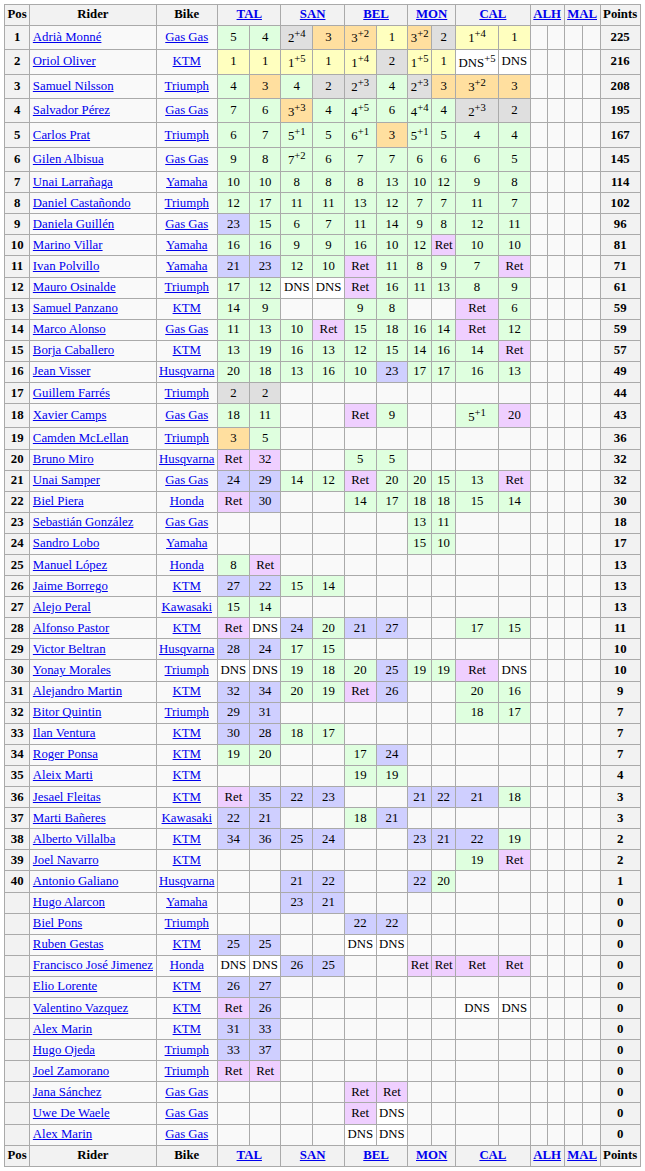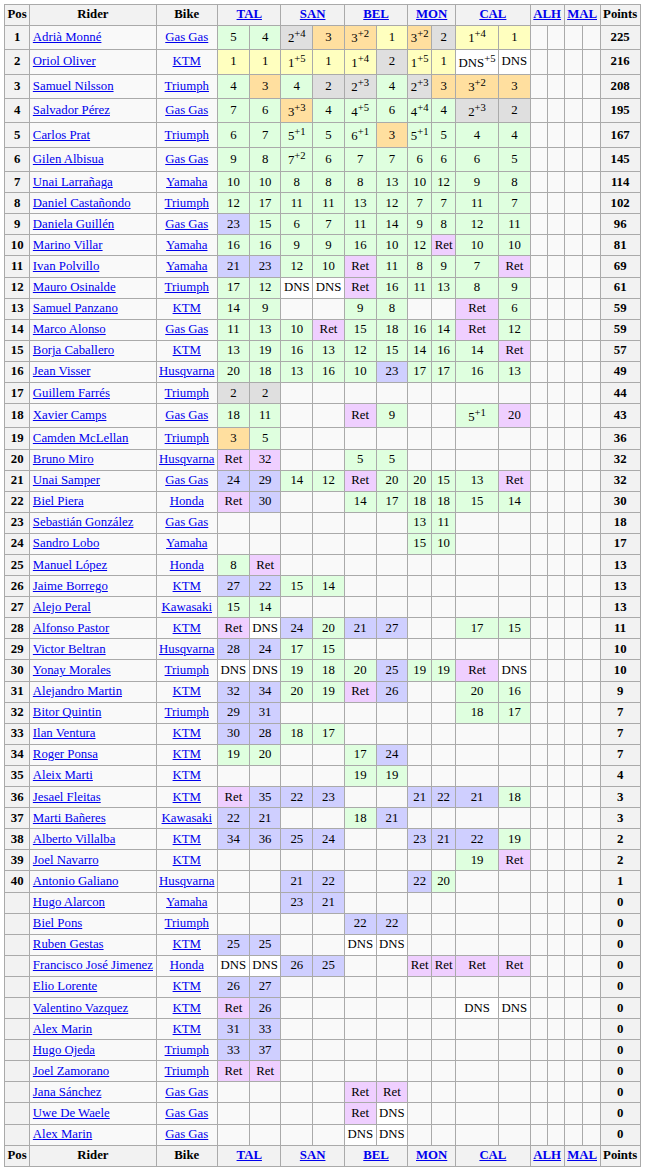Ivan Polvillo | Points: 71 -> 69
